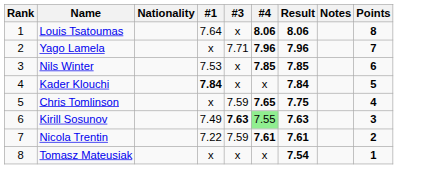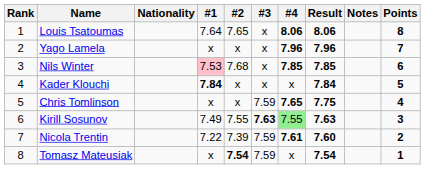+ column: #2 | 7.65 | x | 7.68 | x | x | 7.55 | 7.39 | 7.54
Yago Lamela | #3: 7.71 -> x
Nils Winter | #1: no background -> pink background
Nicola Trentin | Result: 7.61 -> 7.60
Tomasz Mateusiak | #3: x -> 7.59
